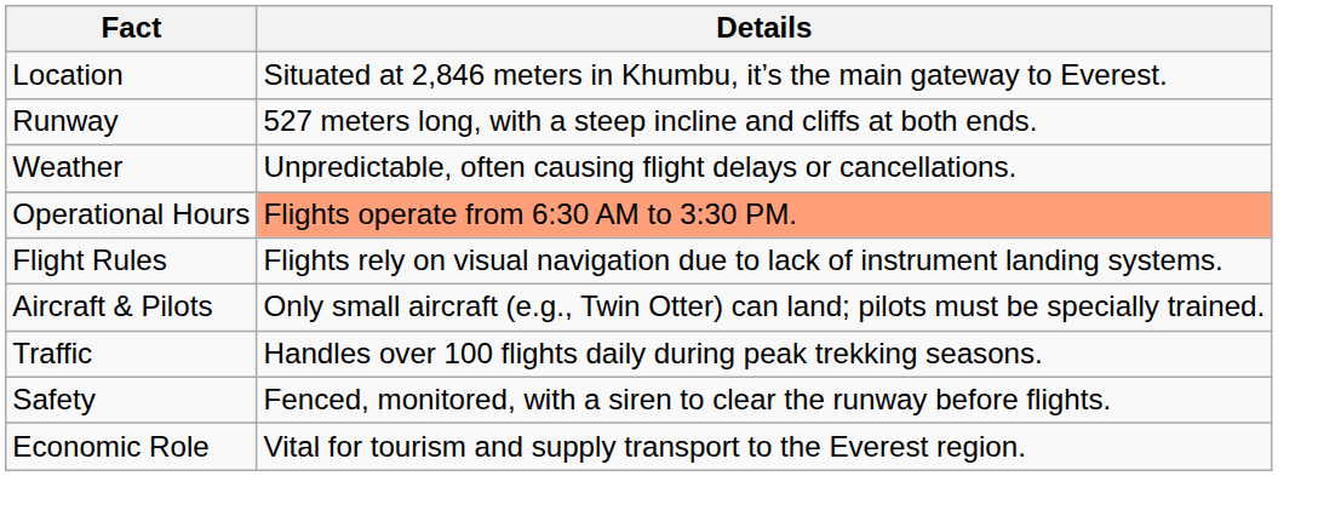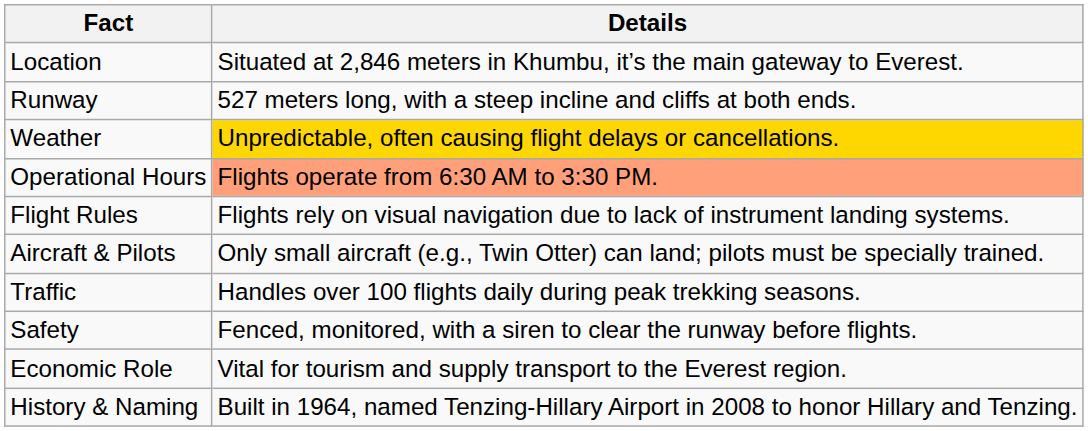Weather | Details: no background -> gold background
+ row: History & Naming | Built in 1964, named Tenzing-Hillary Airport in 2008 to honor Hillary and Tenzing.
